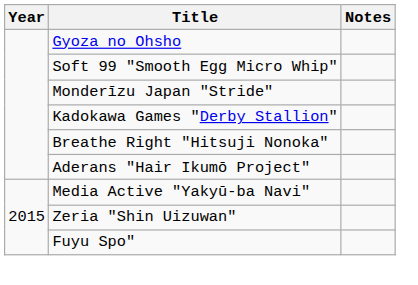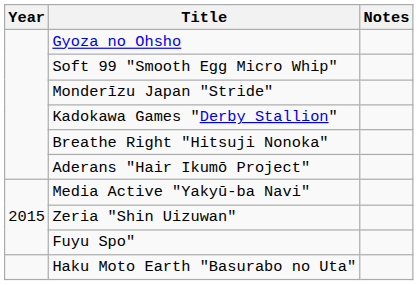+ row: Haku Moto Earth "Basurabo no Uta"
